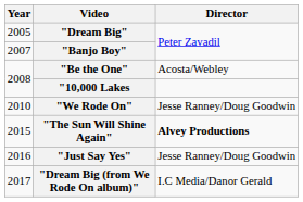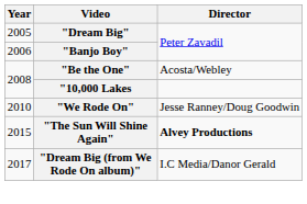"Banjo Boy" | Year: 2007 -> 2006
- row: 2016 | "Just Say Yes" | Jesse Ranney/Doug Goodwin
